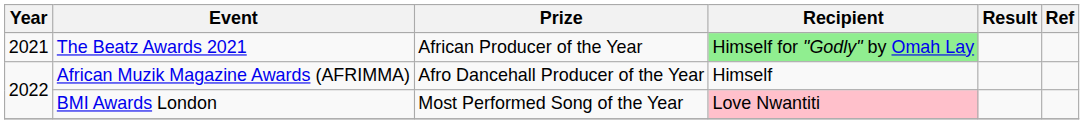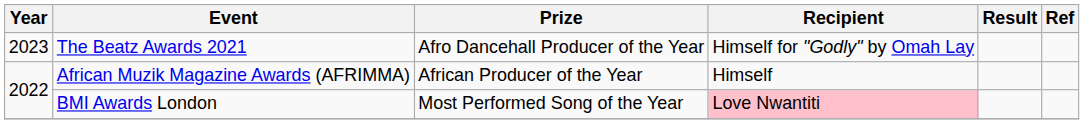The Beatz Awards 2021 | Year: 2021 -> 2023
The Beatz Awards 2021 | Prize: African Producer of the Year -> Afro Dancehall Producer of the Year
The Beatz Awards 2021 | Recipient: lightgreen background -> no background
African Muzik Magazine Awards (AFRIMMA) | Prize: Afro Dancehall Producer of the Year -> African Producer of the Year
